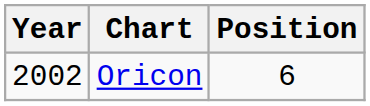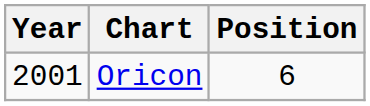Oricon | Year: 2002 -> 2001
